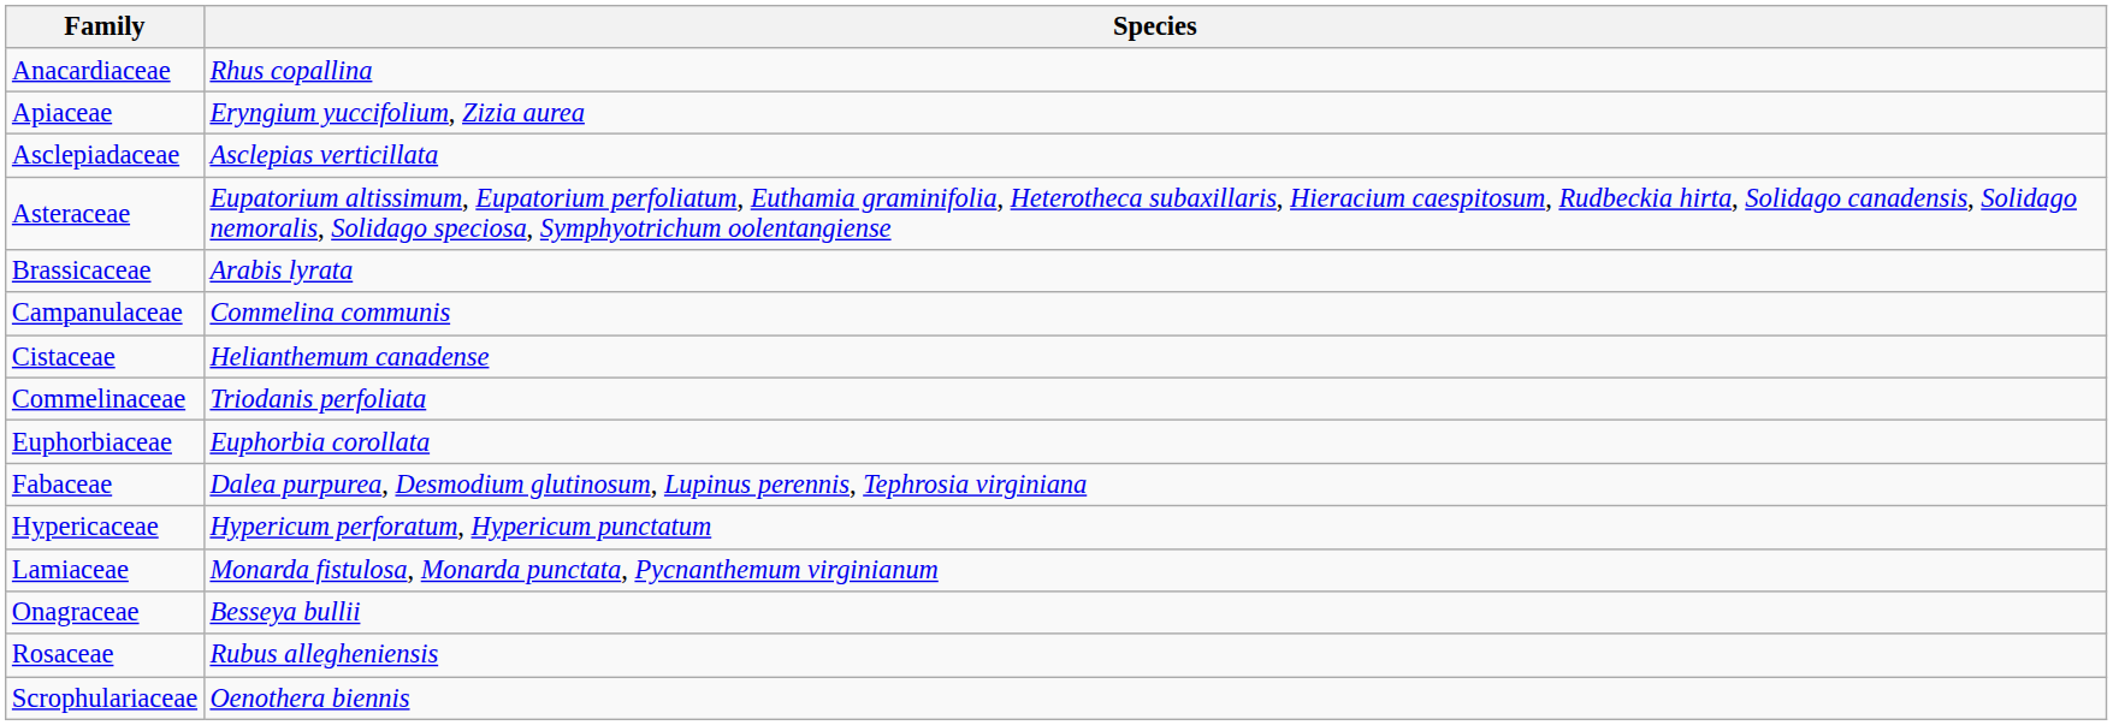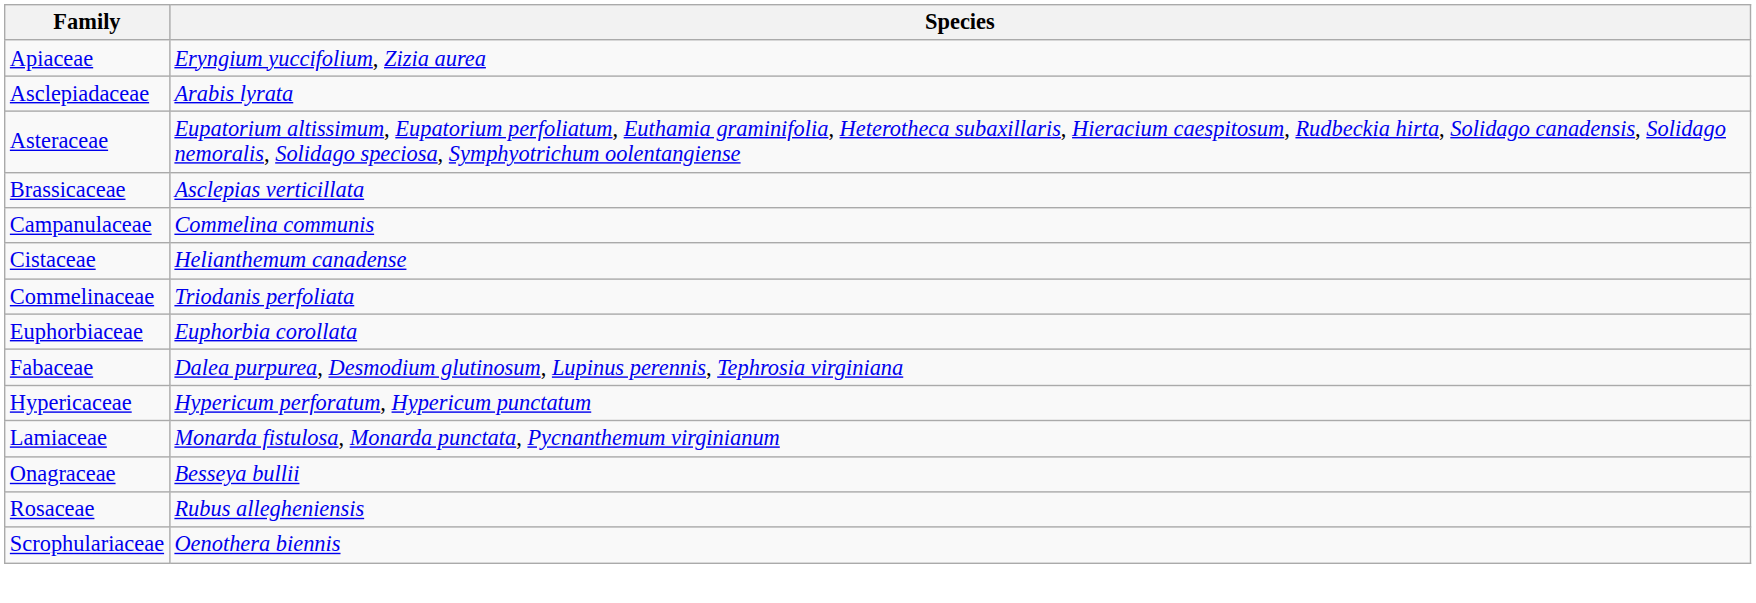- row: Anacardiaceae | Rhus copallina
Asclepiadaceae | Species: Asclepias verticillata -> Arabis lyrata
Brassicaceae | Species: Arabis lyrata -> Asclepias verticillata
